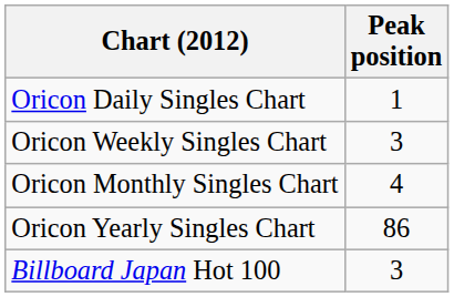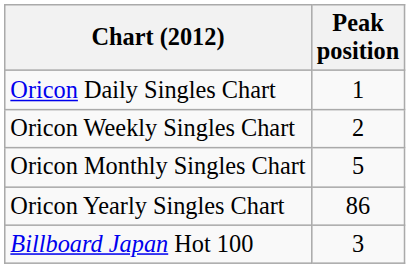Oricon Weekly Singles Chart | Peak position: 3 -> 2
Oricon Monthly Singles Chart | Peak position: 4 -> 5
